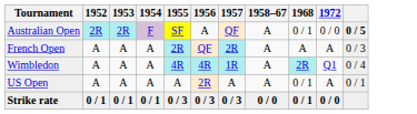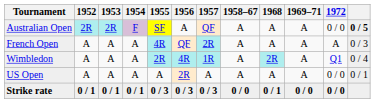+ column: 1969–71 | A | A | A | A | 0 / 0
Australian Open | 1968: 0 / 1 -> A
French Open | 1955: 2R -> 4R
Wimbledon | 1955: 4R -> 2R
US Open | 1968: 0 / 1 -> A
US Open | 1972: A -> 0 / 0
